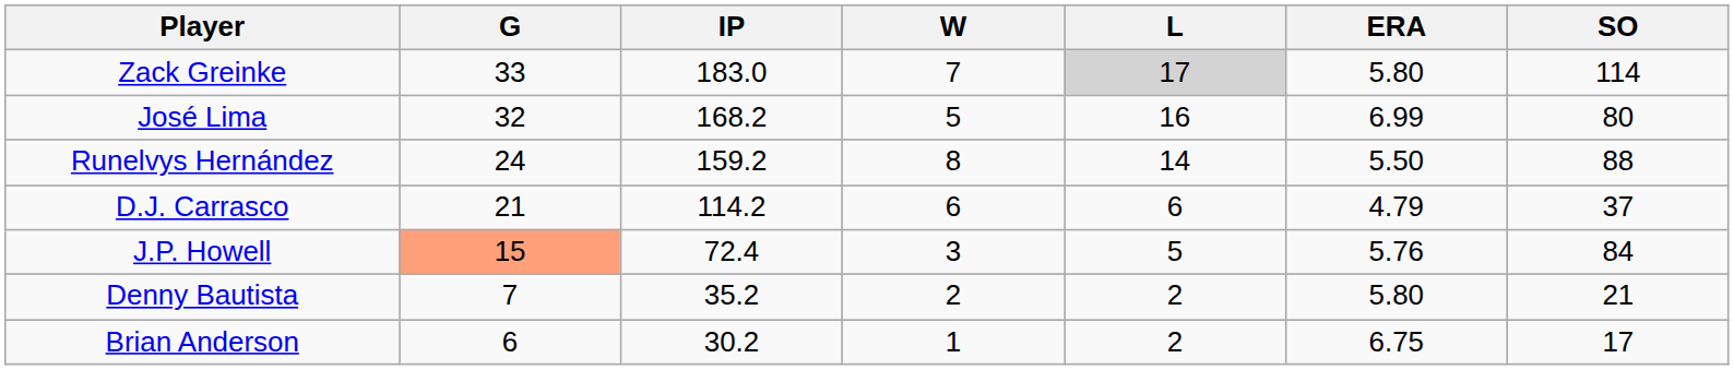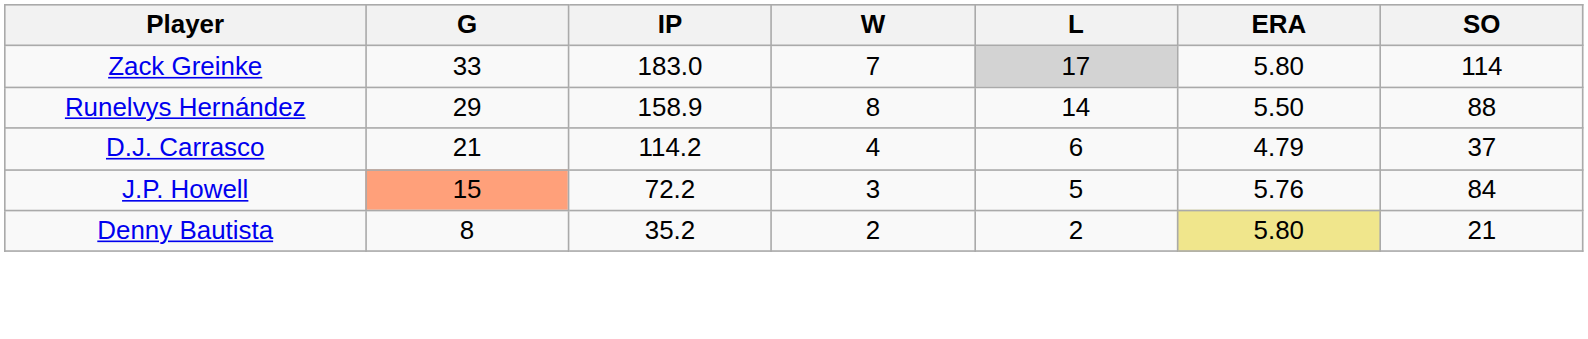- row: José Lima | 32 | 168.2 | 5 | 16 | 6.99 | 80
Runelvys Hernández | G: 24 -> 29
Runelvys Hernández | IP: 159.2 -> 158.9
D.J. Carrasco | W: 6 -> 4
J.P. Howell | IP: 72.4 -> 72.2
Denny Bautista | G: 7 -> 8
Denny Bautista | ERA: no background -> khaki background
- row: Brian Anderson | 6 | 30.2 | 1 | 2 | 6.75 | 17
